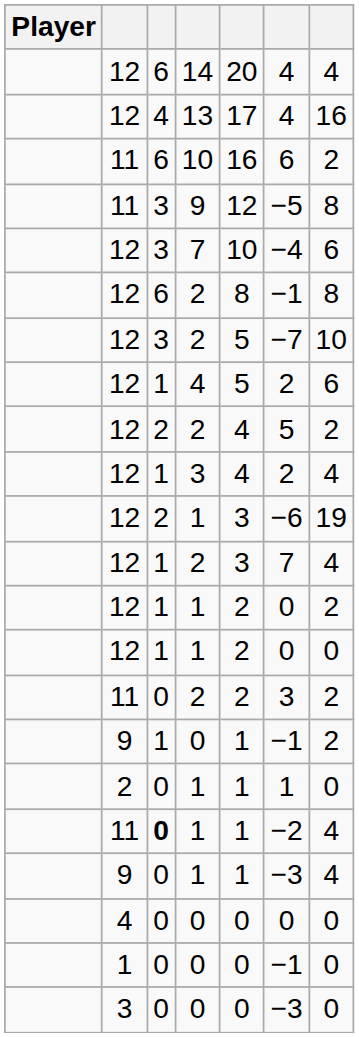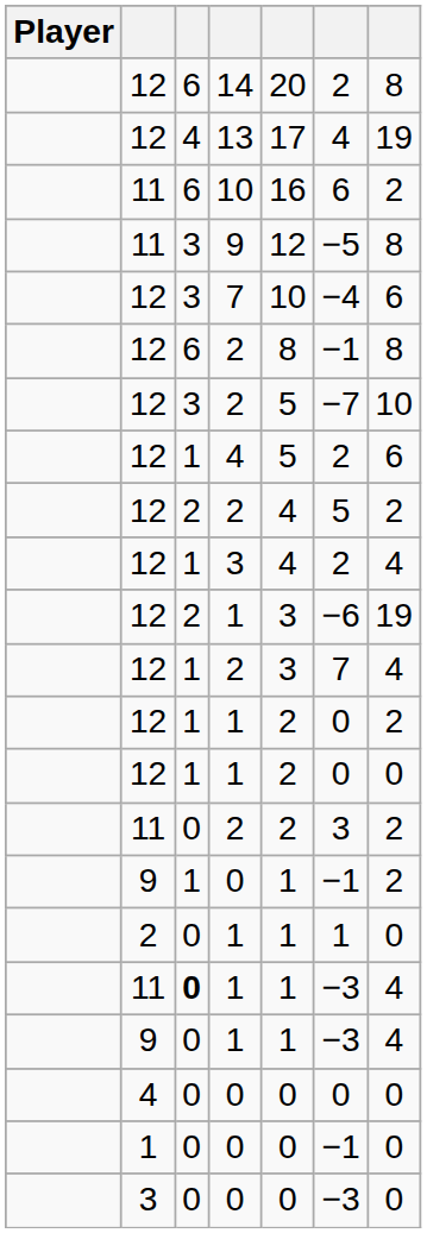14 | column 6: 4 -> 2
14 | column 7: 4 -> 8
13 | column 7: 16 -> 19
11 / 1 | column 6: −2 -> −3
